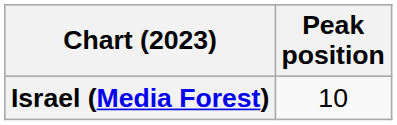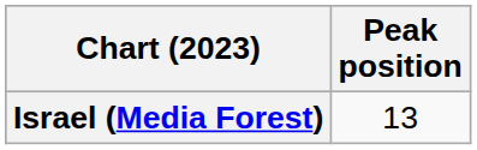Israel (Media Forest) | Peak position: 10 -> 13
